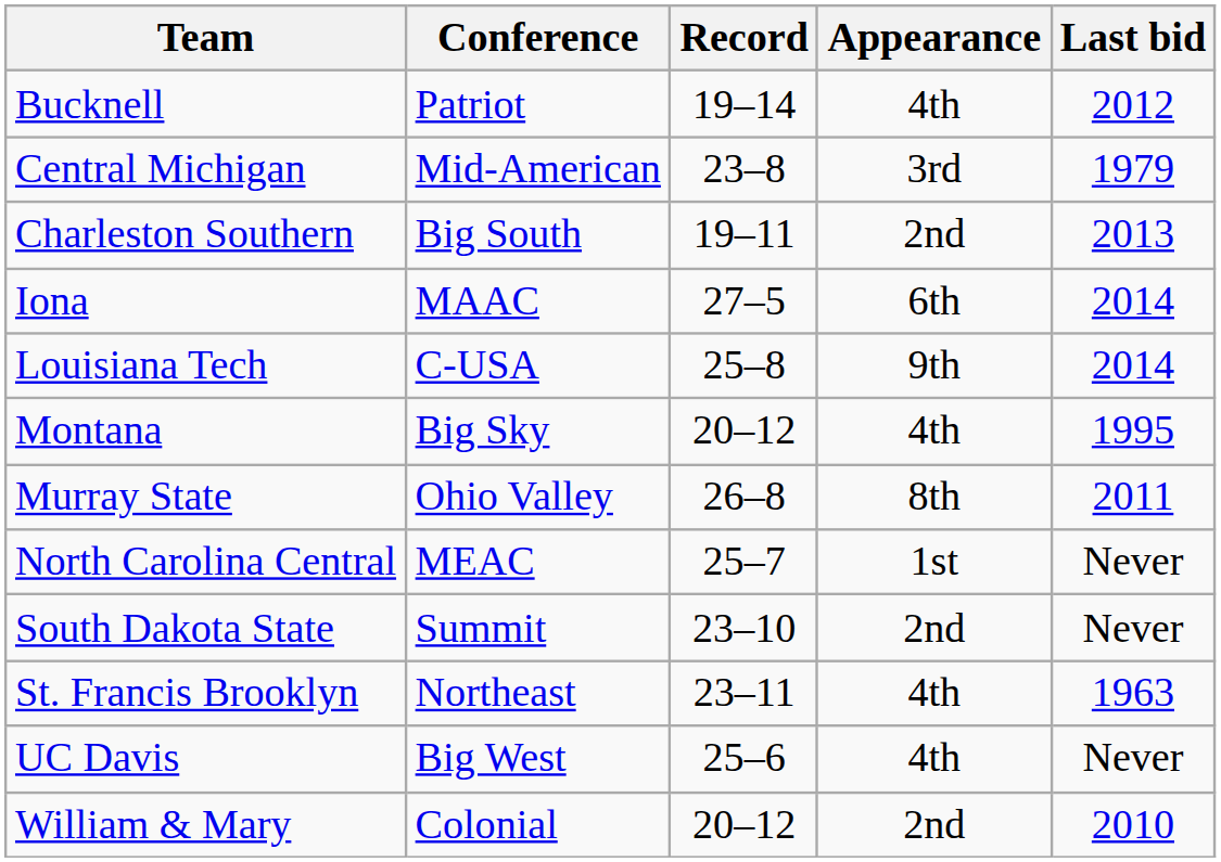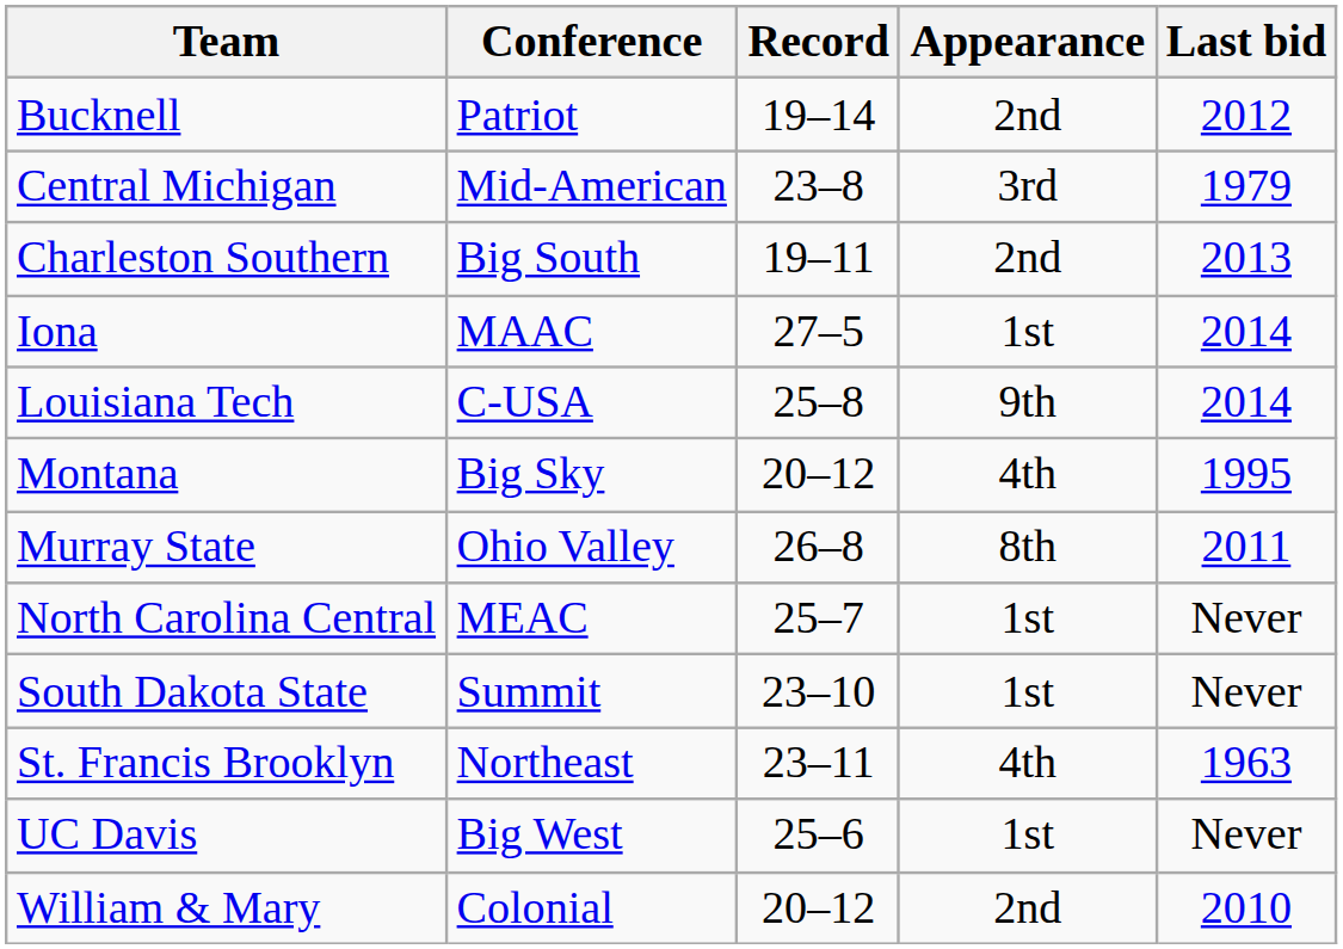Bucknell | Appearance: 4th -> 2nd
Iona | Appearance: 6th -> 1st
South Dakota State | Appearance: 2nd -> 1st
UC Davis | Appearance: 4th -> 1st
